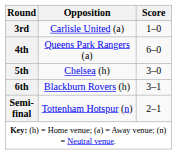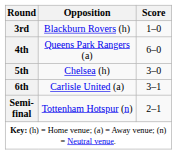3rd | Opposition: Carlisle United (a) -> Blackburn Rovers (h)
6th | Opposition: Blackburn Rovers (h) -> Carlisle United (a)
